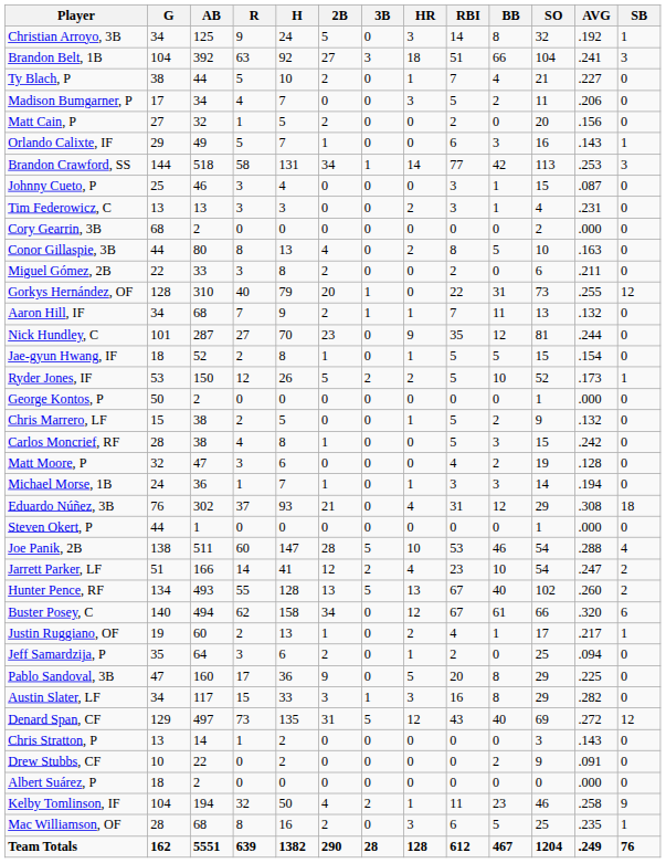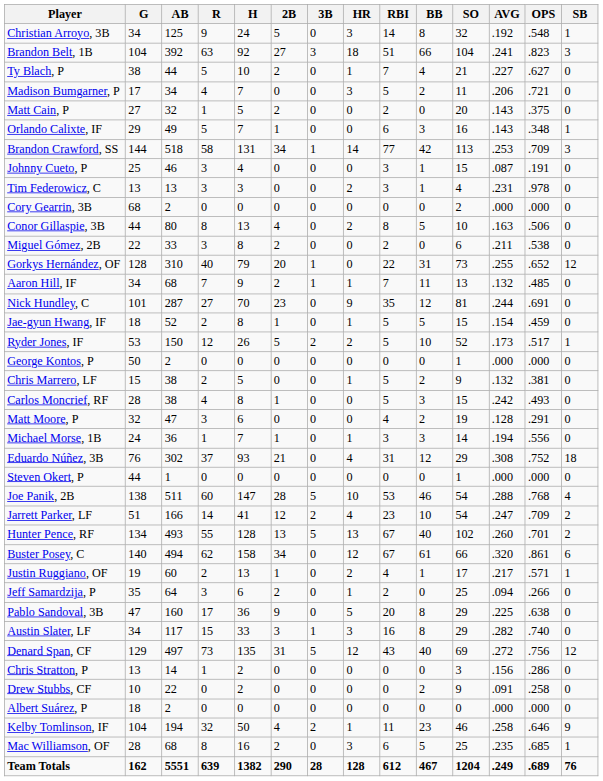+ column: OPS | .548 | .823 | .627 | .721 | .375 | .348 | .709 | .191 | .978 | .000 | .506 | .538 | .652 | .485 | .691 | .459 | .517 | .000 | .381 | .493 | .291 | .556 | .752 | .000 | .768 | .709 | .701 | .861 | .571 | .266 | .638 | .740 | .756 | .286 | .258 | .000 | .646 | .685 | .689
Matt Cain, P | AVG: .156 -> .143
Chris Stratton, P | AVG: .143 -> .156
